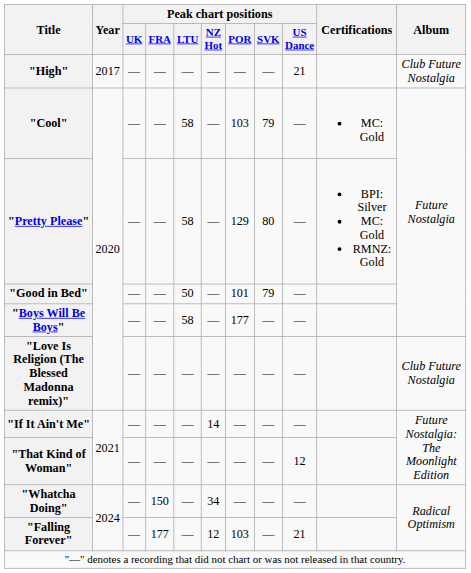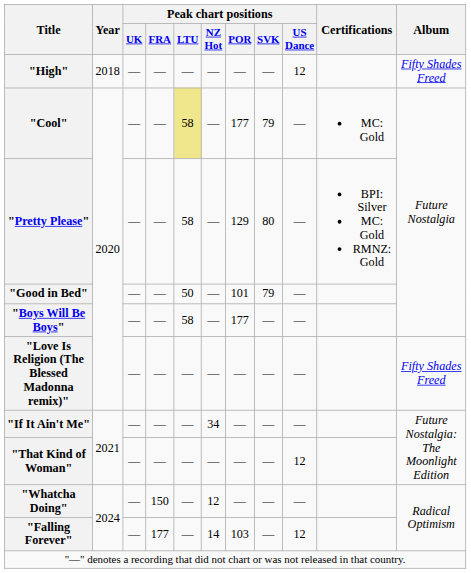"High" | Year: 2017 -> 2018
"High" | Peak chart positions / US Dance: 21 -> 12
"High" | Album: Club Future Nostalgia -> Fifty Shades Freed
"Cool" | Peak chart positions / LTU: no background -> khaki background
"Cool" | Peak chart positions / POR: 103 -> 177
"Love Is Religion (The Blessed Madonna remix)" | Album: Club Future Nostalgia -> Fifty Shades Freed
"If It Ain't Me" | Peak chart positions / NZ Hot: 14 -> 34
"Whatcha Doing" | Peak chart positions / NZ Hot: 34 -> 12
"Falling Forever" | Peak chart positions / NZ Hot: 12 -> 14
"Falling Forever" | Peak chart positions / US Dance: 21 -> 12
